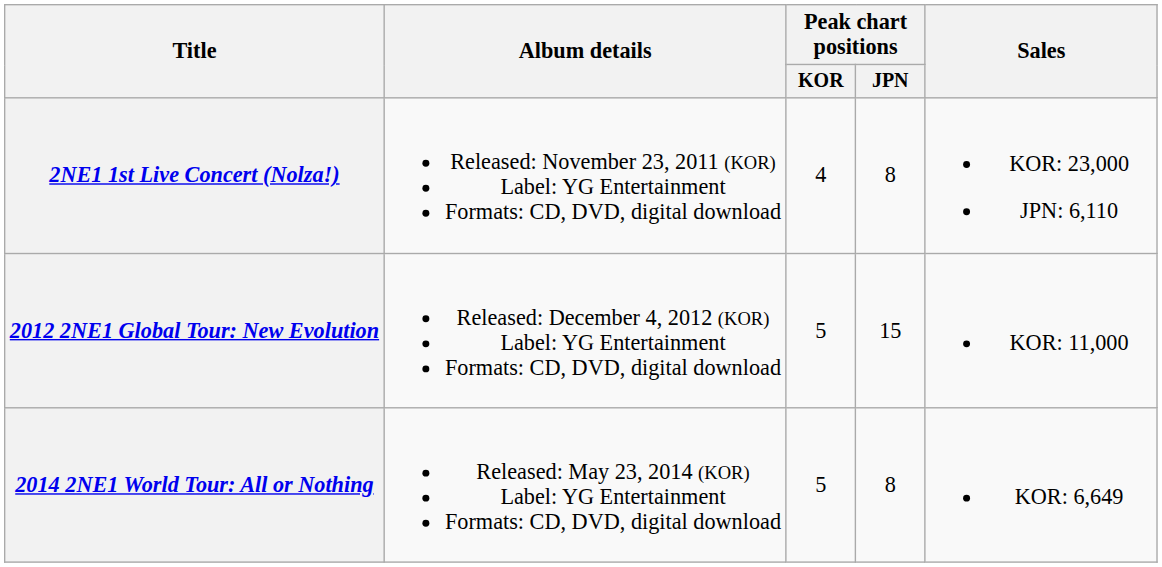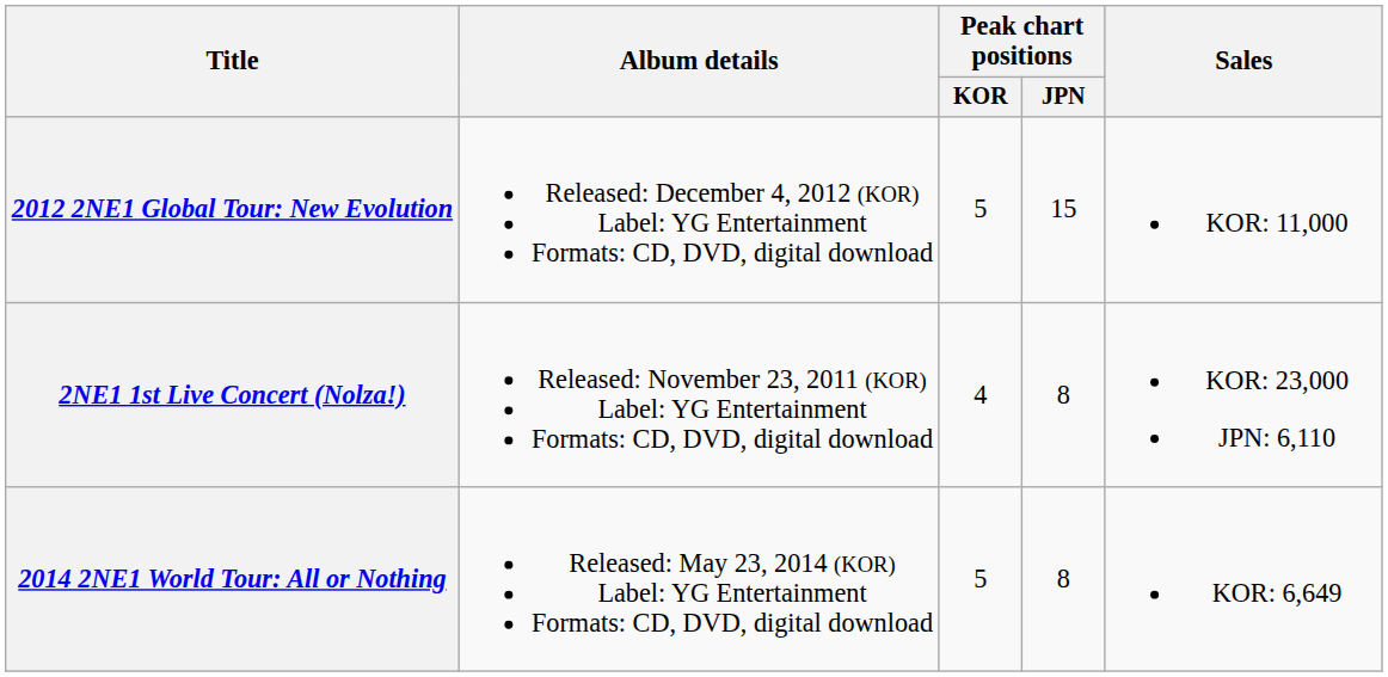rows swapped: 2NE1 1st Live Concert (Nolza!) <-> 2012 2NE1 Global Tour: New Evolution
